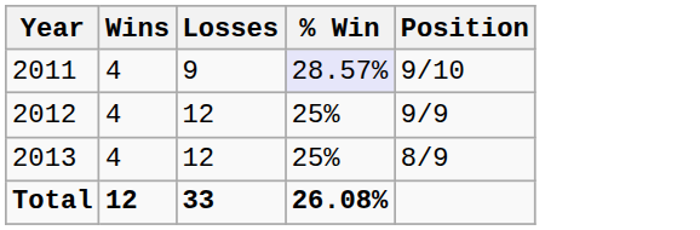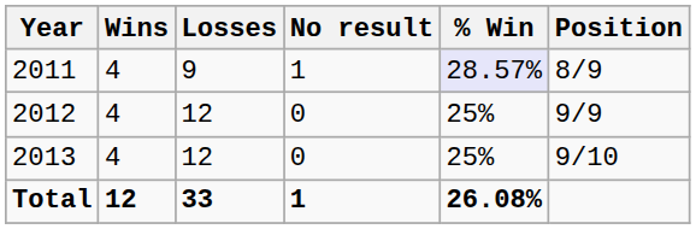+ column: No result | 1 | 0 | 0 | 1
2011 | Position: 9/10 -> 8/9
2013 | Position: 8/9 -> 9/10
